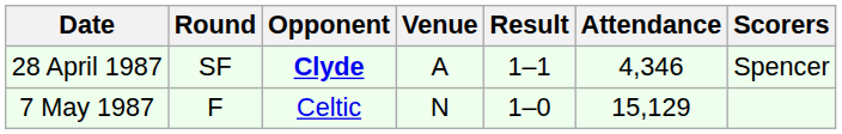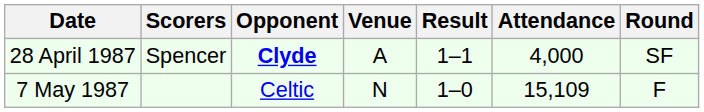columns swapped: Round <-> Scorers
28 April 1987 | Attendance: 4,346 -> 4,000
7 May 1987 | Attendance: 15,129 -> 15,109
